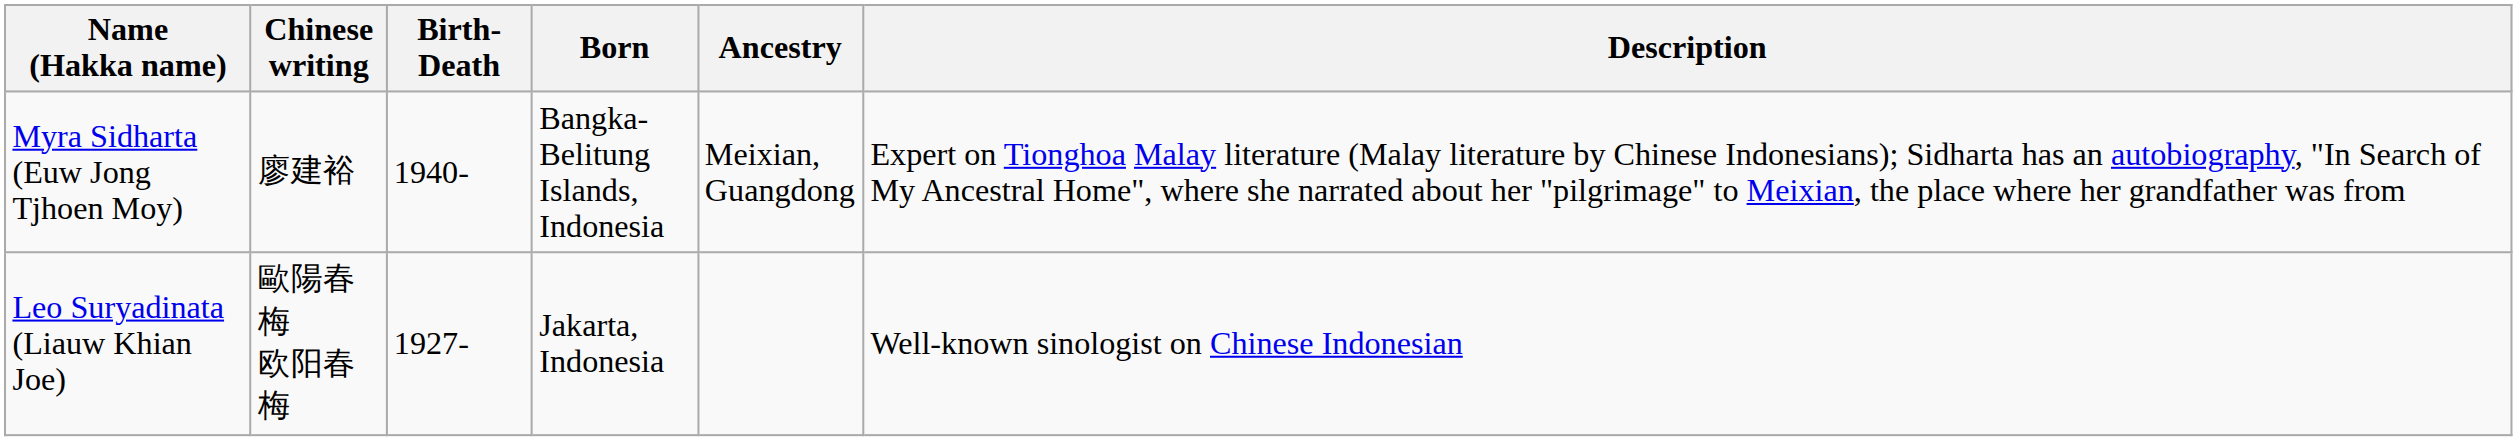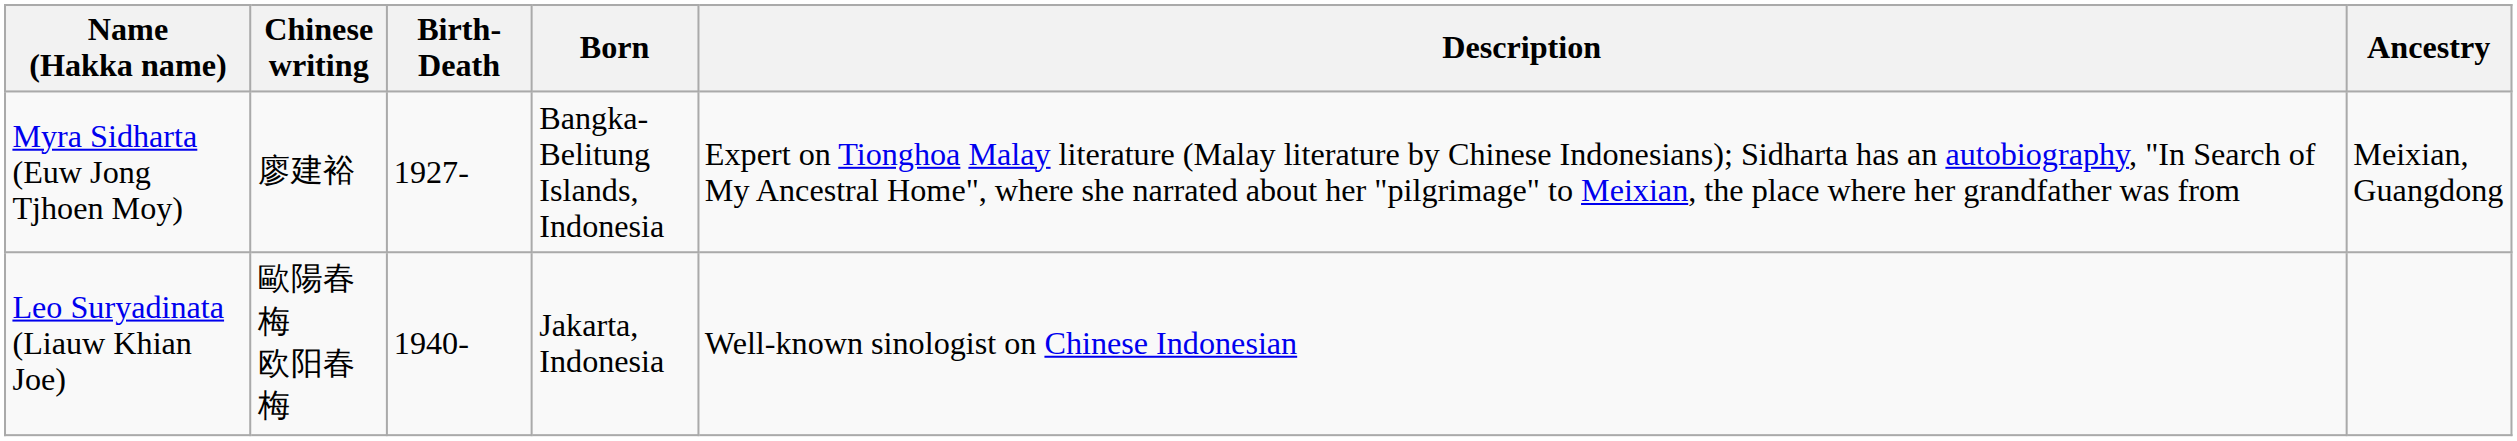columns swapped: Ancestry <-> Description
Myra Sidharta (Euw Jong Tjhoen Moy) | Birth-Death: 1940- -> 1927-
Leo Suryadinata (Liauw Khian Joe) | Birth-Death: 1927- -> 1940-
